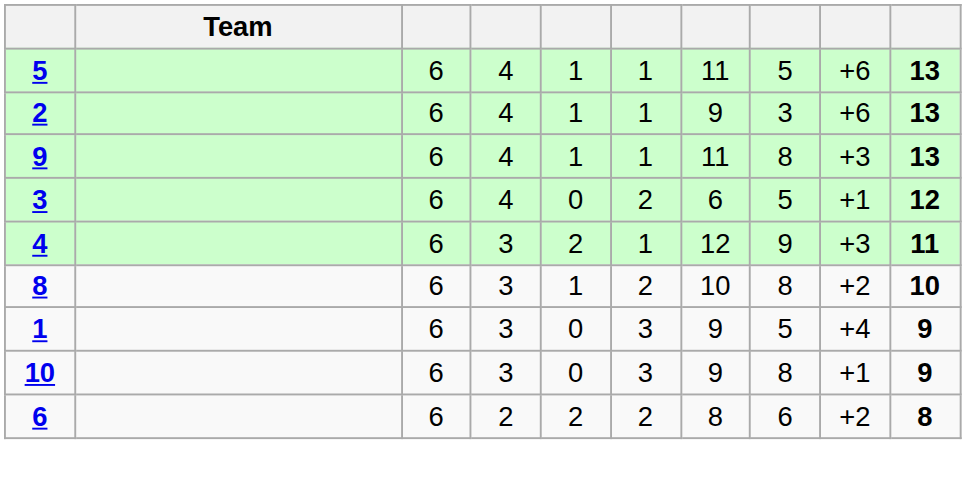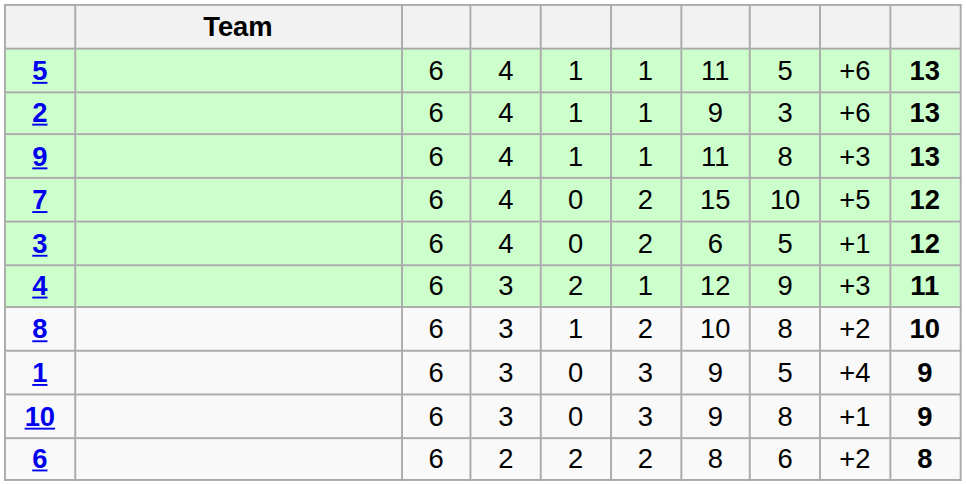+ row: 7 | 6 | 4 | 0 | 2 | 15 | 10 | +5 | 12
